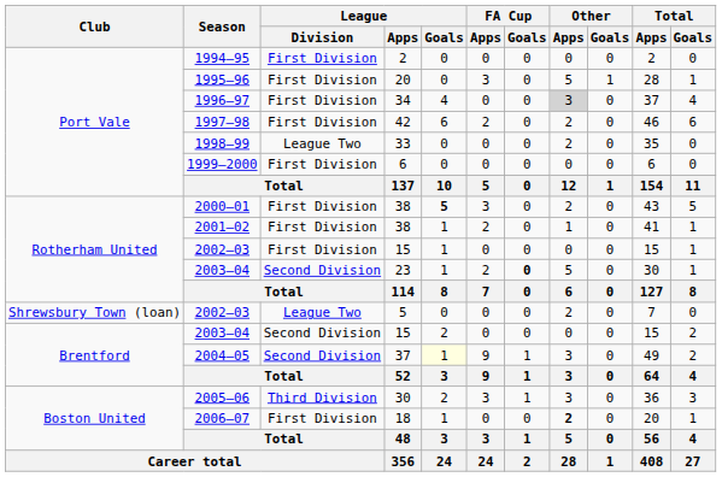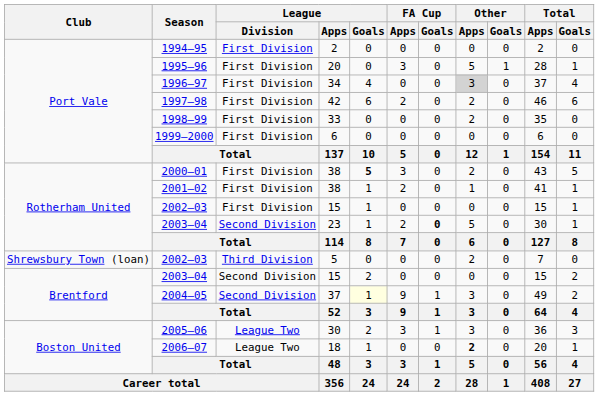1998–99 | League / Division: League Two -> First Division
2002–03 / 5 | League / Division: League Two -> Third Division
2005–06 | League / Division: Third Division -> League Two
2006–07 | League / Division: First Division -> League Two
